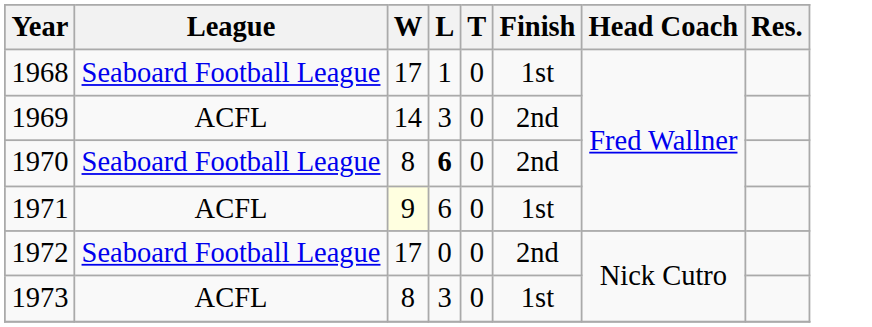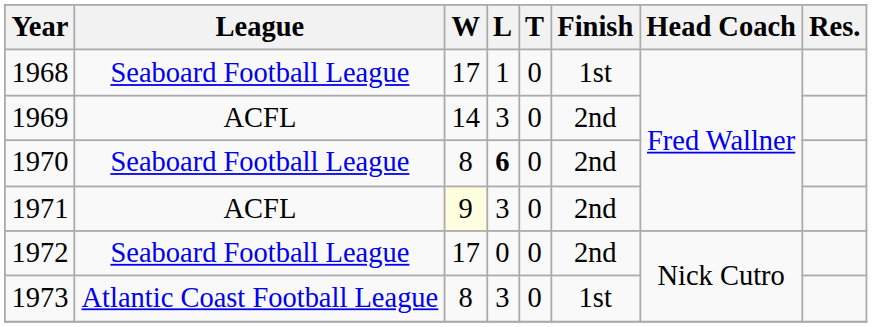1971 | L: 6 -> 3
1971 | Finish: 1st -> 2nd
1973 | League: ACFL -> Atlantic Coast Football League
